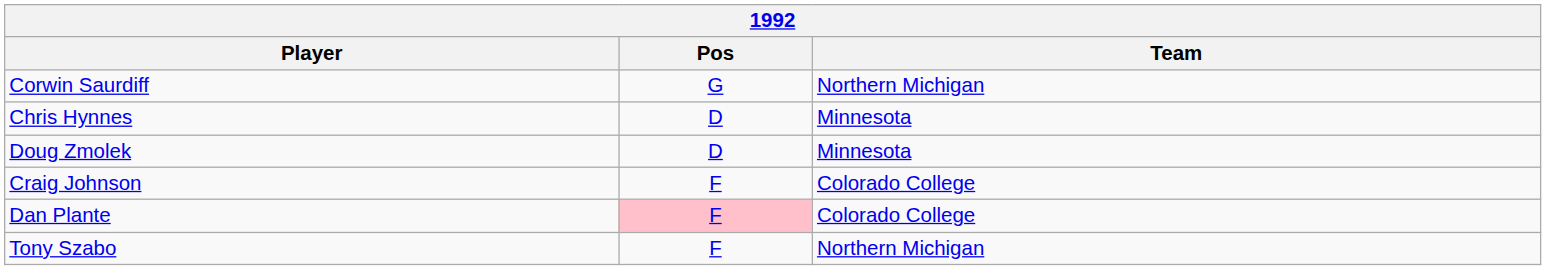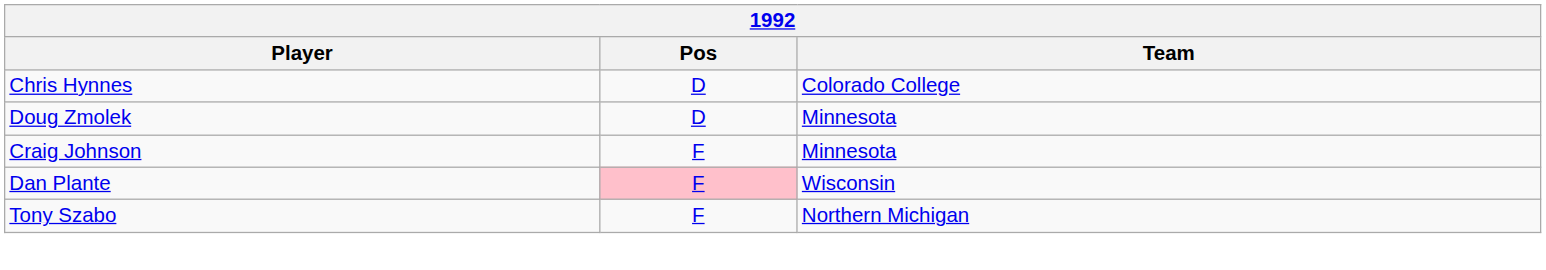- row: Corwin Saurdiff | G | Northern Michigan
Chris Hynnes | Team: Minnesota -> Colorado College
Craig Johnson | Team: Colorado College -> Minnesota
Dan Plante | Team: Colorado College -> Wisconsin
